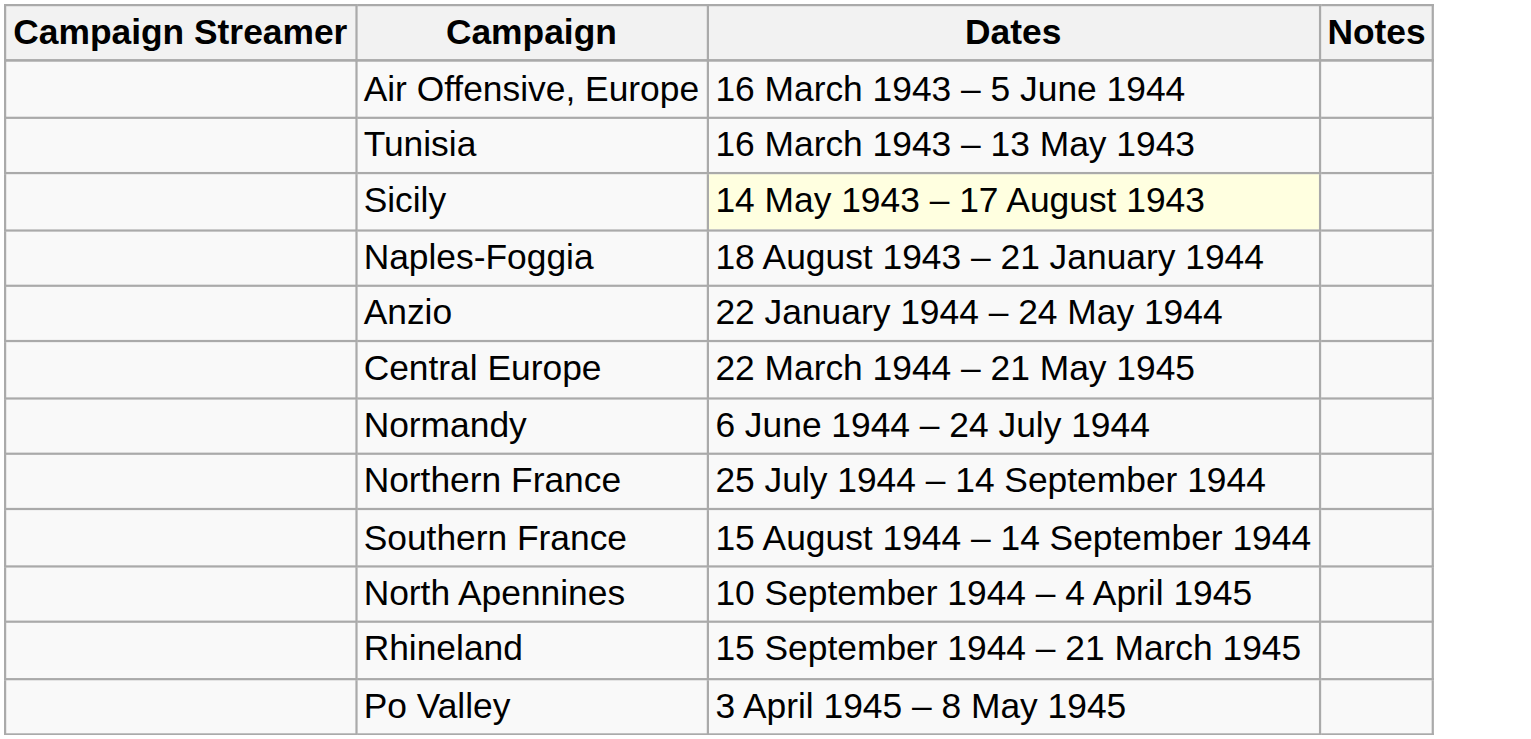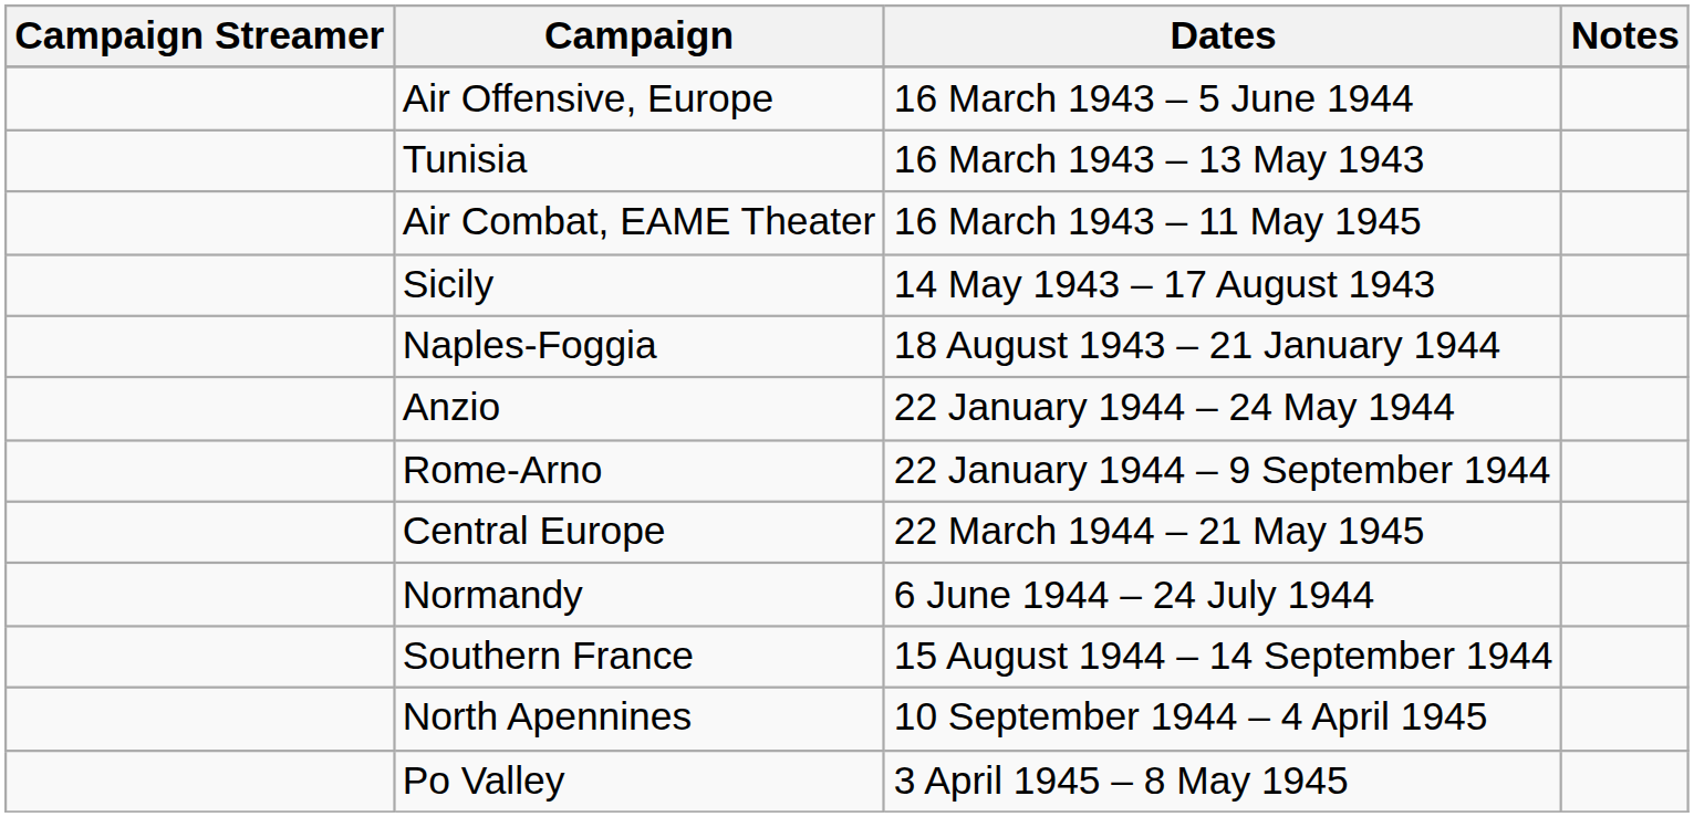+ row: Air Combat, EAME Theater | 16 March 1943 – 11 May 1945
Sicily | Dates: lightyellow background -> no background
+ row: Rome-Arno | 22 January 1944 – 9 September 1944
- row: Northern France | 25 July 1944 – 14 September 1944
- row: Rhineland | 15 September 1944 – 21 March 1945
